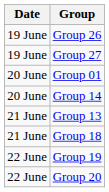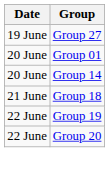- row: 19 June | Group 26
- row: 21 June | Group 13
